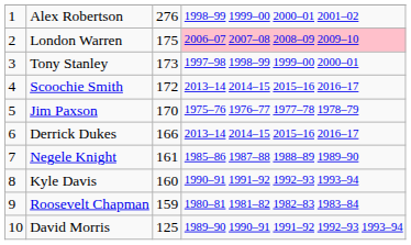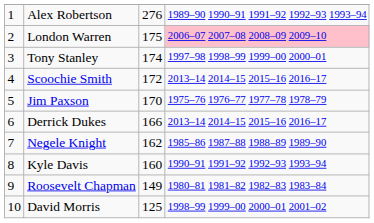Alex Robertson | column 4: 1998–99 1999–00 2000–01 2001–02 -> 1989–90 1990–91 1991–92 1992–93 1993–94
Tony Stanley | column 3: 173 -> 174
Negele Knight | column 3: 161 -> 162
Roosevelt Chapman | column 3: 159 -> 149
David Morris | column 4: 1989–90 1990–91 1991–92 1992–93 1993–94 -> 1998–99 1999–00 2000–01 2001–02
